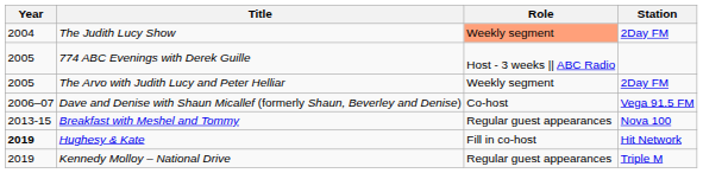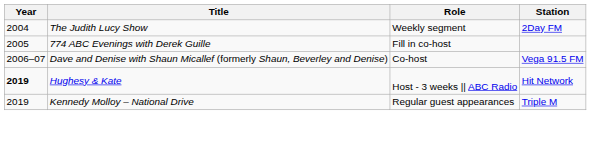The Judith Lucy Show | Role: lightsalmon background -> no background
774 ABC Evenings with Derek Guille | Role: Host - 3 weeks || ABC Radio -> Fill in co-host
- row: 2005 | The Arvo with Judith Lucy and Peter Helliar | Weekly segment | 2Day FM
- row: 2013-15 | Breakfast with Meshel and Tommy | Regular guest appearances | Nova 100
Hughesy & Kate | Role: Fill in co-host -> Host - 3 weeks || ABC Radio
